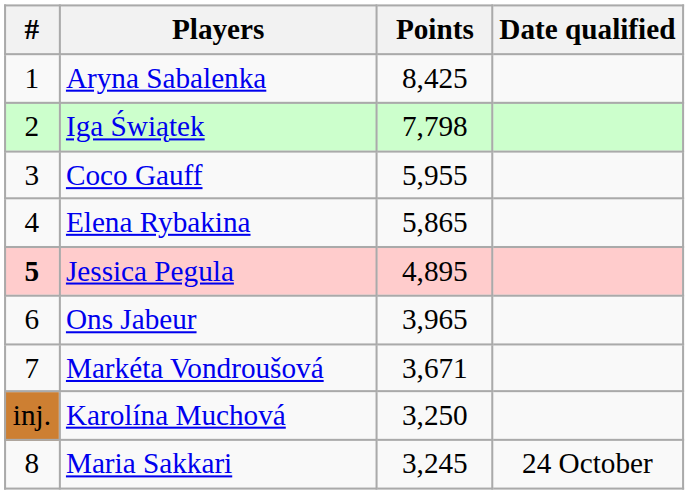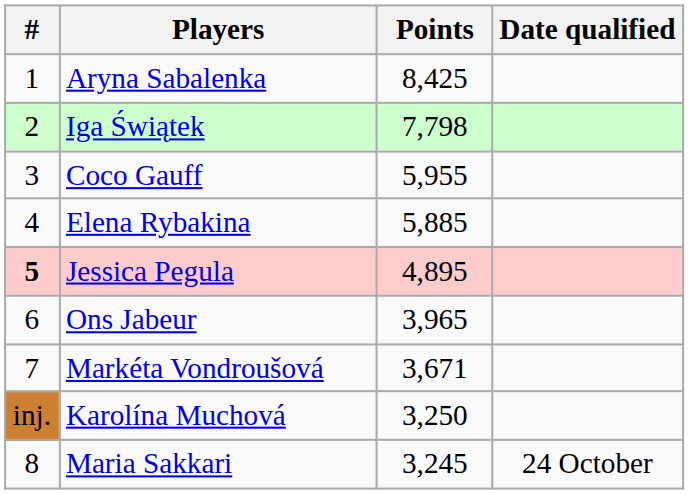Elena Rybakina | Points: 5,865 -> 5,885
